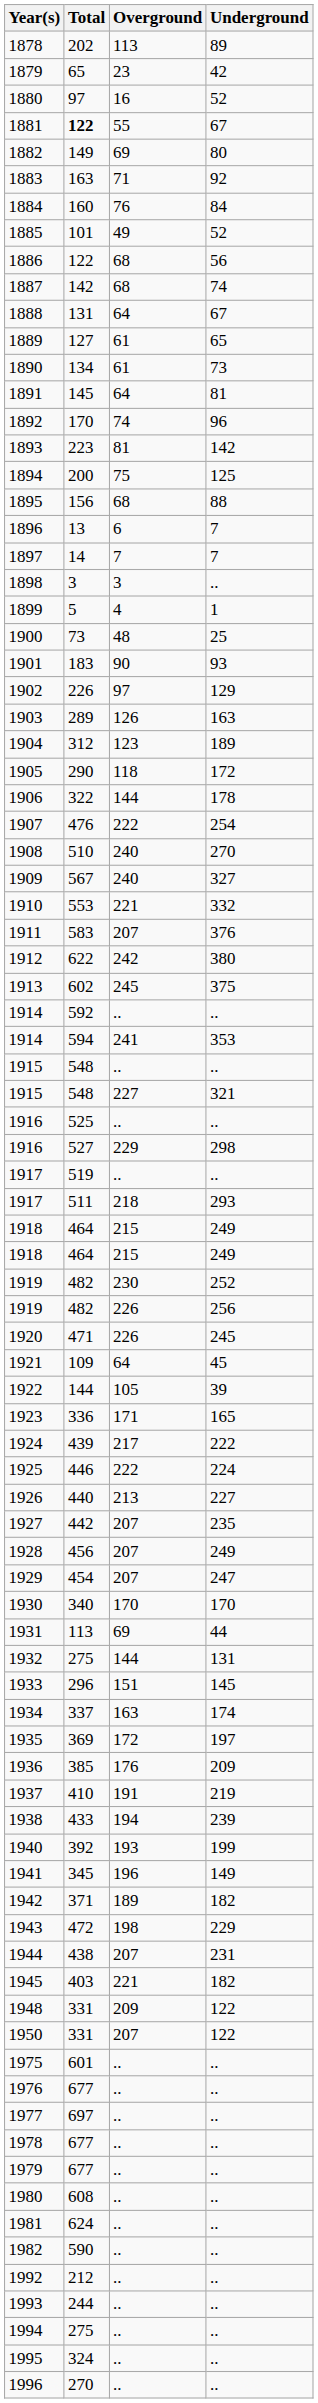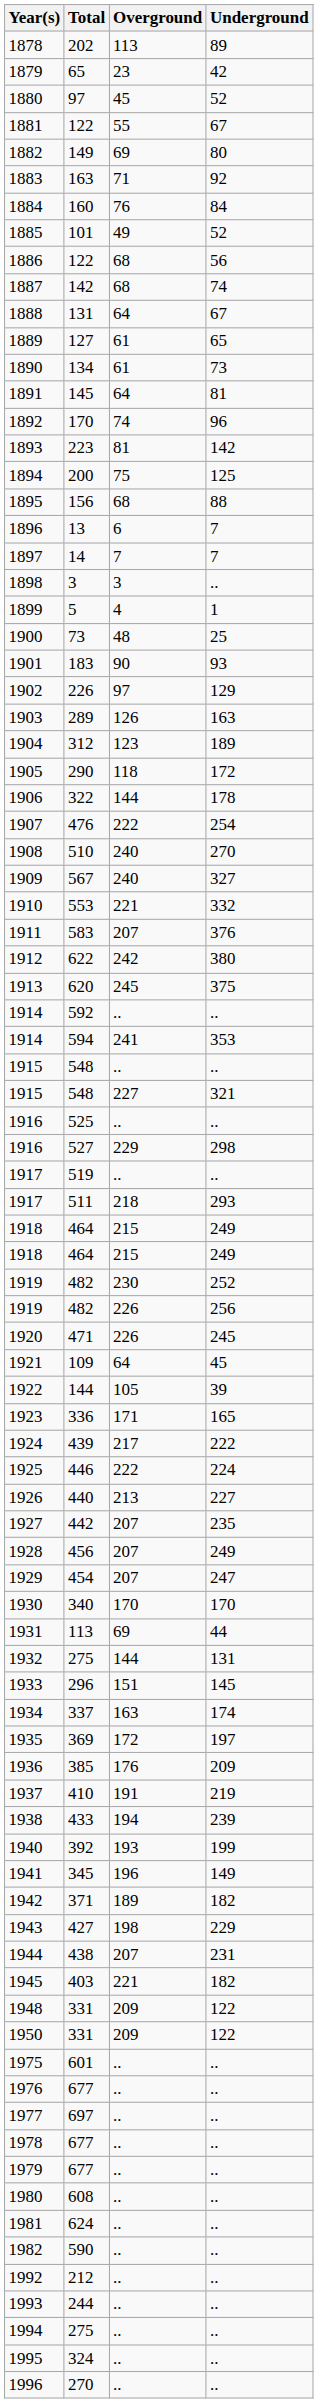1880 | Overground: 16 -> 45
1881 | Total: bold -> normal
1913 | Total: 602 -> 620
1943 | Total: 472 -> 427
1950 | Overground: 207 -> 209
